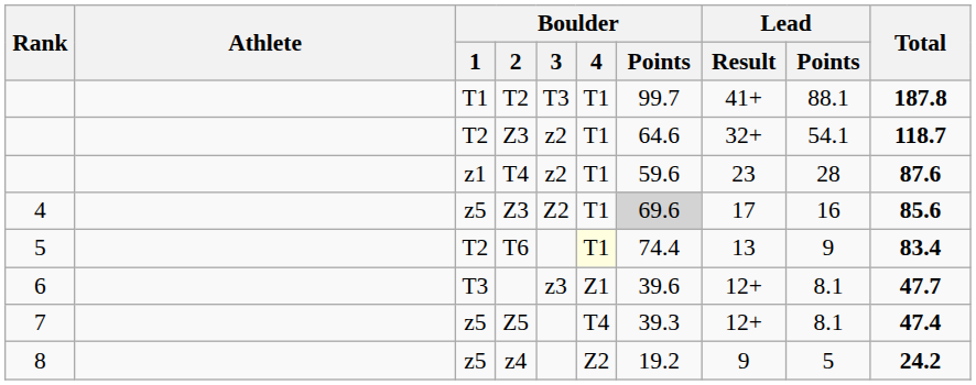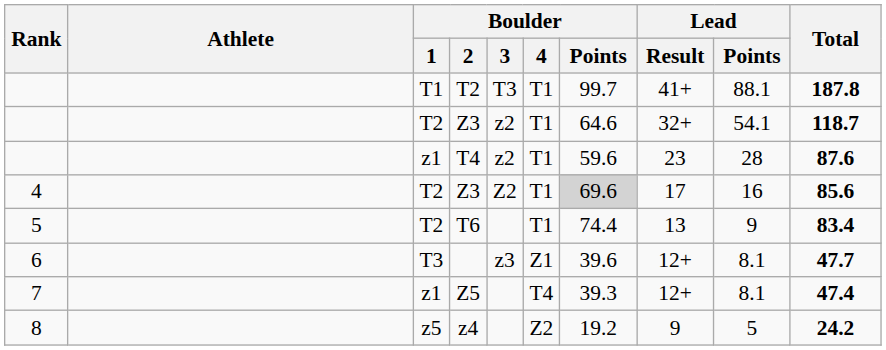4 / Z3 | Boulder / 1: z5 -> T2
T6 | Boulder / 4: lightyellow background -> no background
Z5 | Boulder / 1: z5 -> z1
